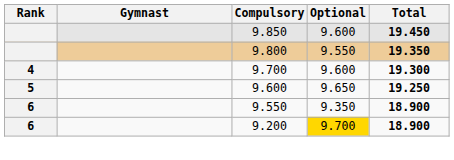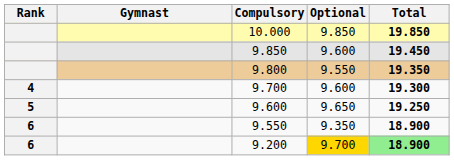+ row: 10.000 | 9.850 | 19.850
9.200 | Total: no background -> lightgreen background
